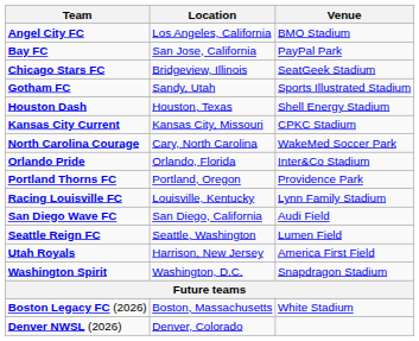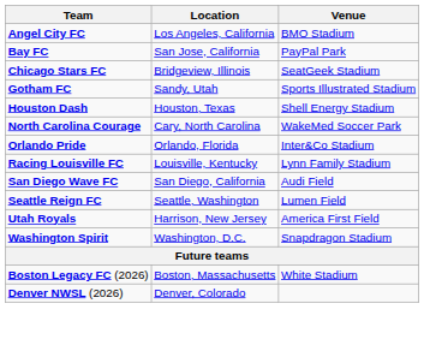- row: Kansas City Current | Kansas City, Missouri | CPKC Stadium
- row: Portland Thorns FC | Portland, Oregon | Providence Park
